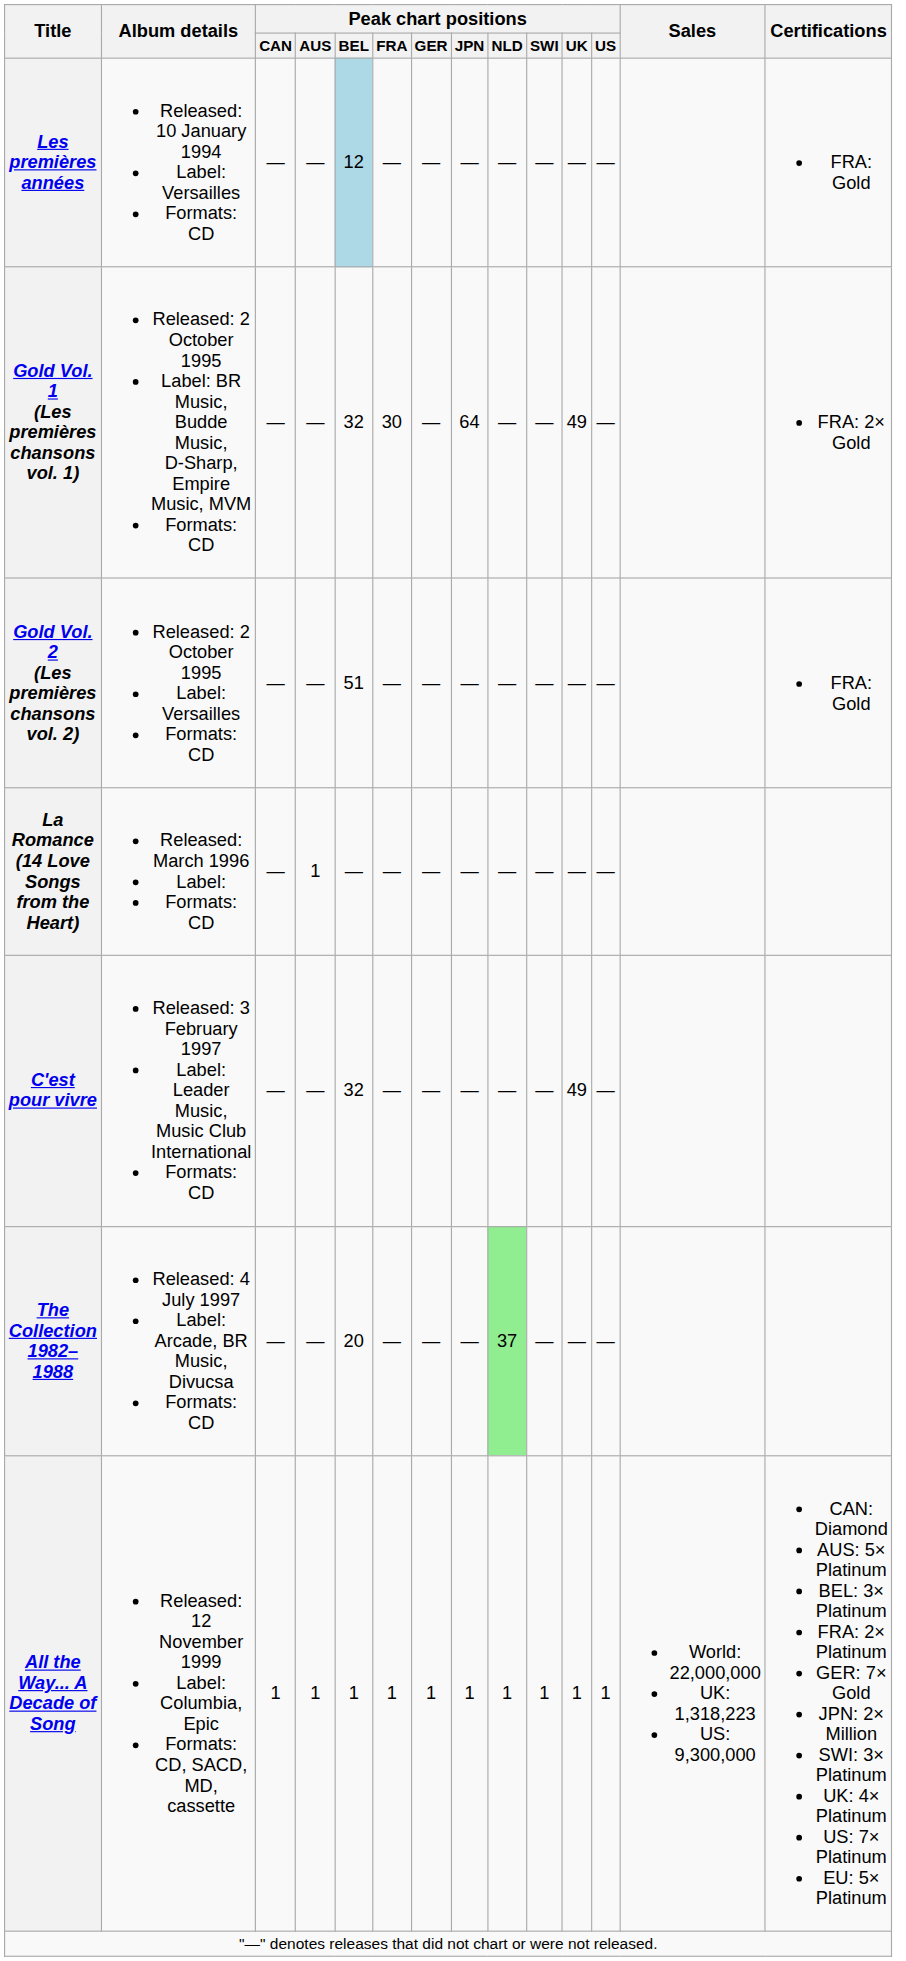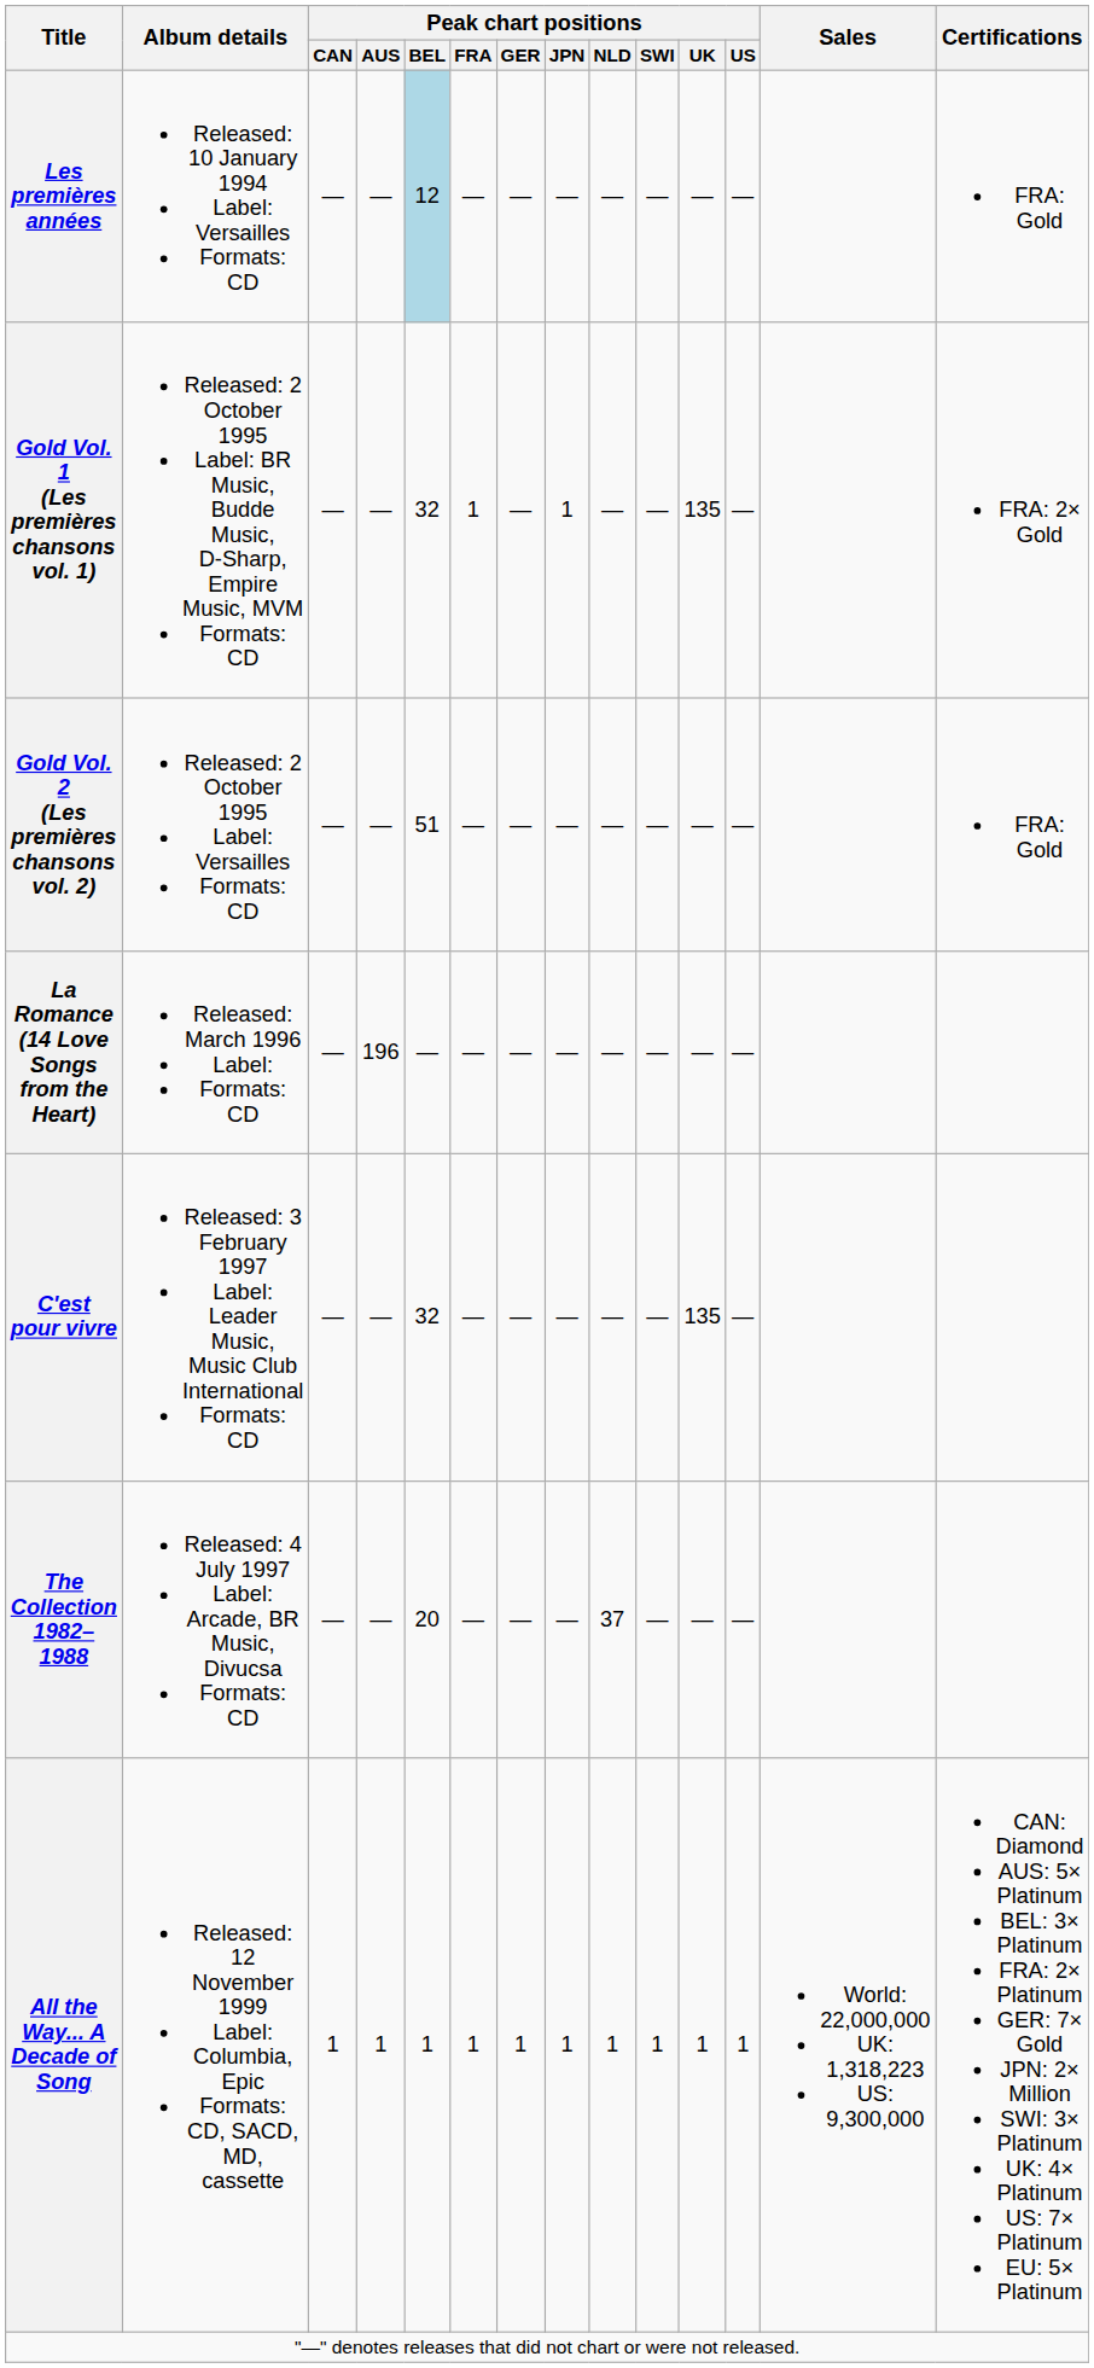Gold Vol. 1 (Les premières chansons vol. 1) | Peak chart positions / FRA: 30 -> 1
Gold Vol. 1 (Les premières chansons vol. 1) | Peak chart positions / JPN: 64 -> 1
Gold Vol. 1 (Les premières chansons vol. 1) | Peak chart positions / UK: 49 -> 135
La Romance (14 Love Songs from the Heart) | Peak chart positions / AUS: 1 -> 196
C'est pour vivre | Peak chart positions / UK: 49 -> 135
The Collection 1982–1988 | Peak chart positions / NLD: lightgreen background -> no background
